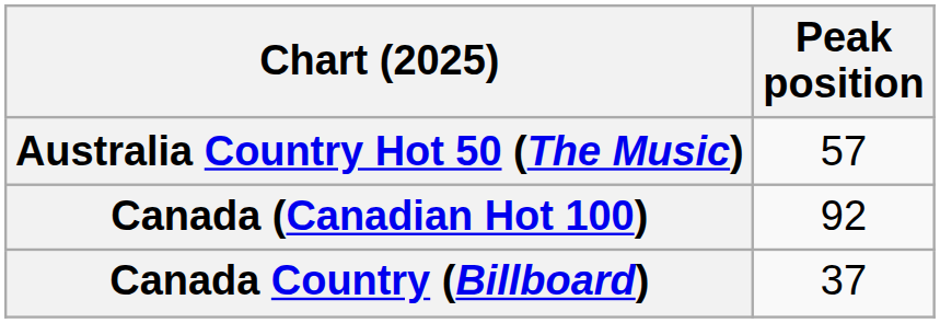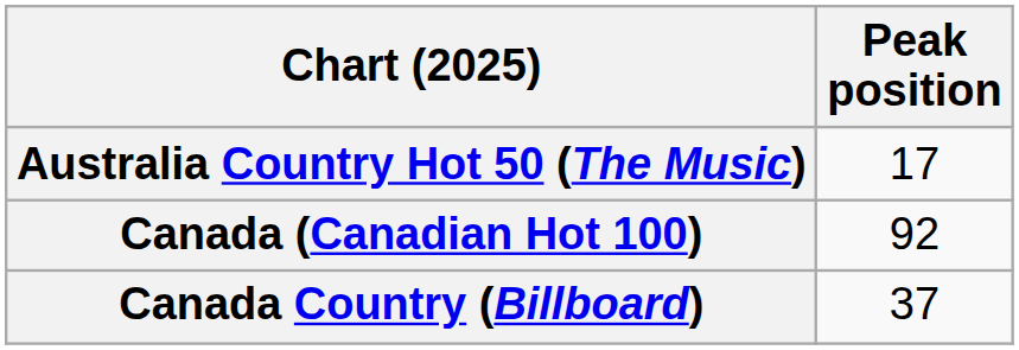Australia Country Hot 50 (The Music) | Peak position: 57 -> 17
